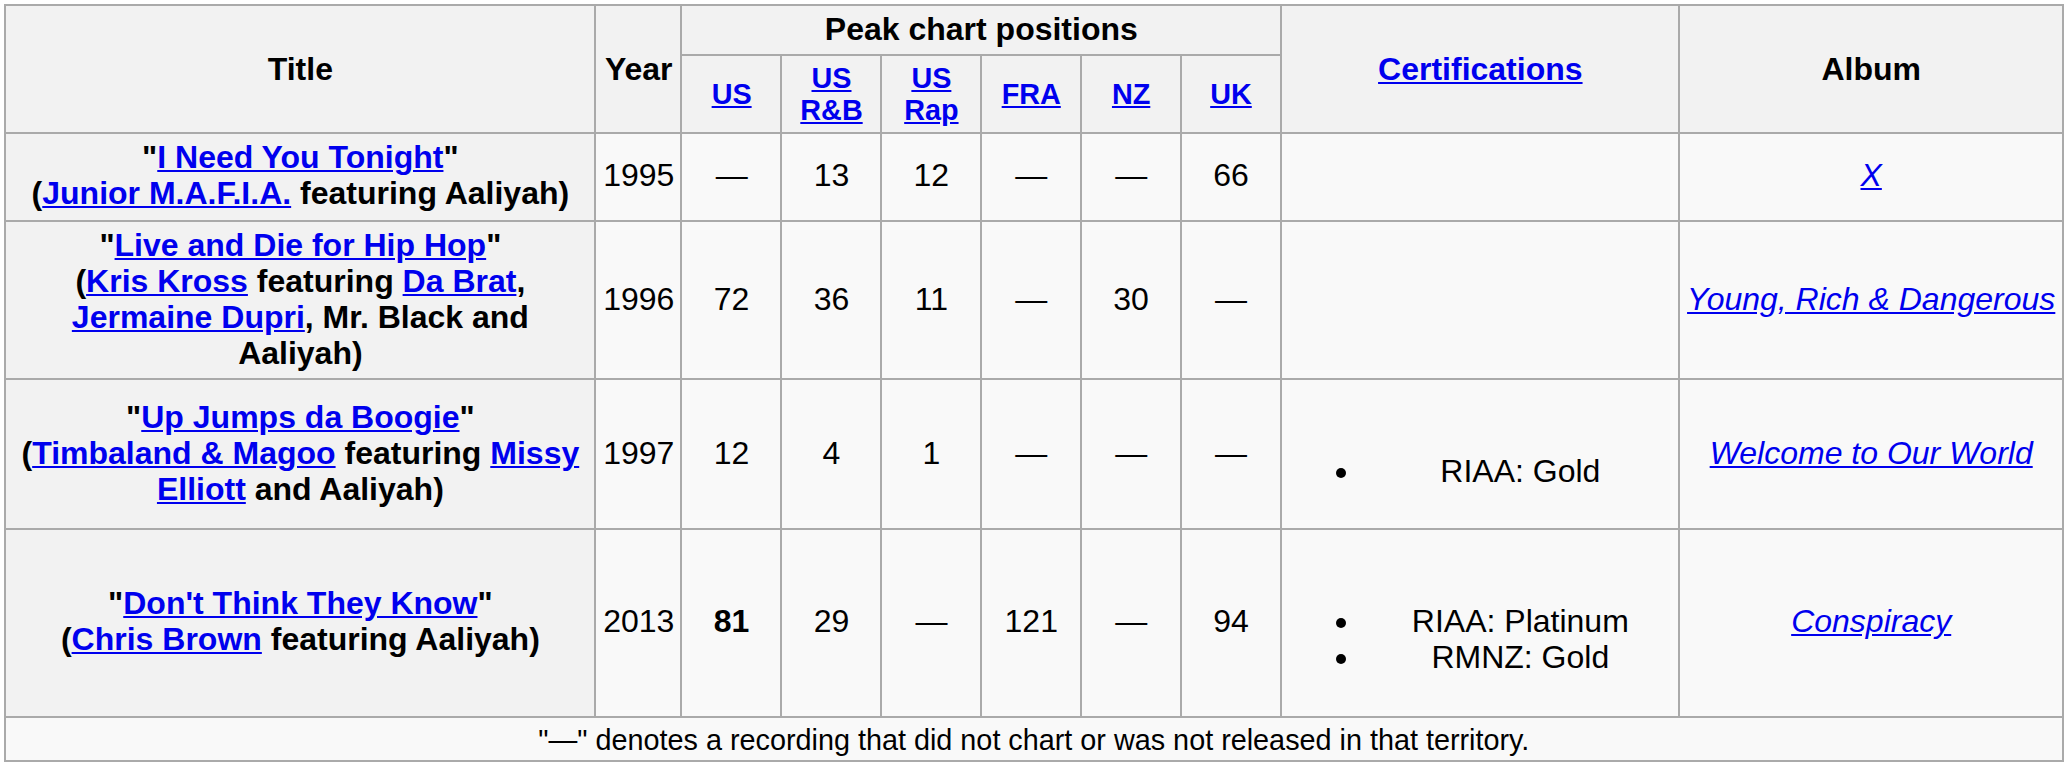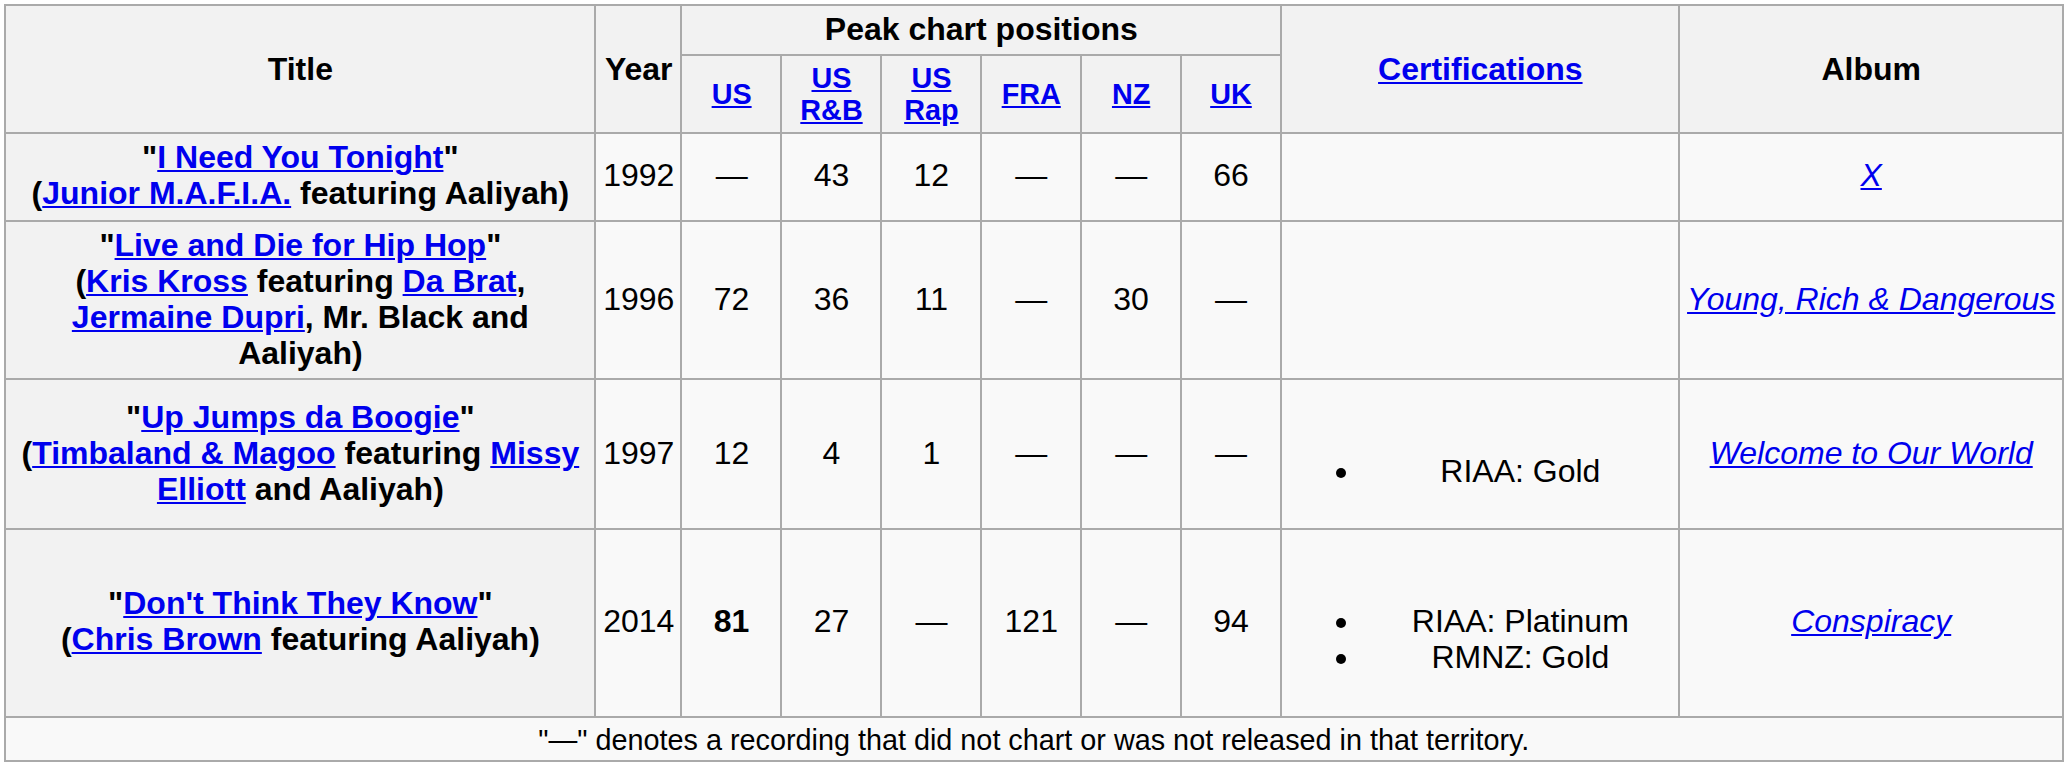"I Need You Tonight" (Junior M.A.F.I.A. featuring Aaliyah) | Year: 1995 -> 1992
"I Need You Tonight" (Junior M.A.F.I.A. featuring Aaliyah) | Peak chart positions / US R&B: 13 -> 43
"Don't Think They Know" (Chris Brown featuring Aaliyah) | Year: 2013 -> 2014
"Don't Think They Know" (Chris Brown featuring Aaliyah) | Peak chart positions / US R&B: 29 -> 27
